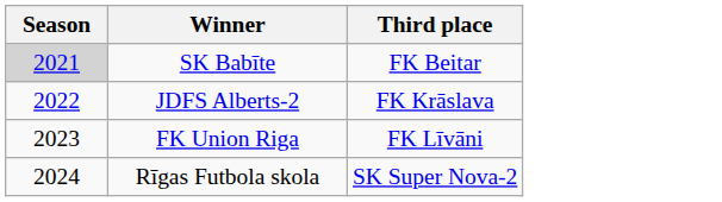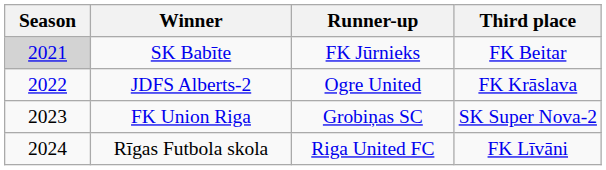+ column: Runner-up | FK Jūrnieks | Ogre United | Grobiņas SC | Riga United FC
FK Union Riga | Third place: FK Līvāni -> SK Super Nova-2
Rīgas Futbola skola | Third place: SK Super Nova-2 -> FK Līvāni
